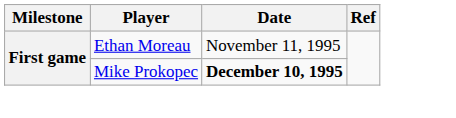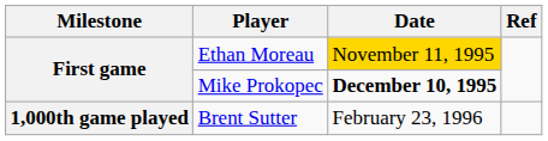Ethan Moreau | Date: no background -> gold background
+ row: 1,000th game played | Brent Sutter | February 23, 1996
